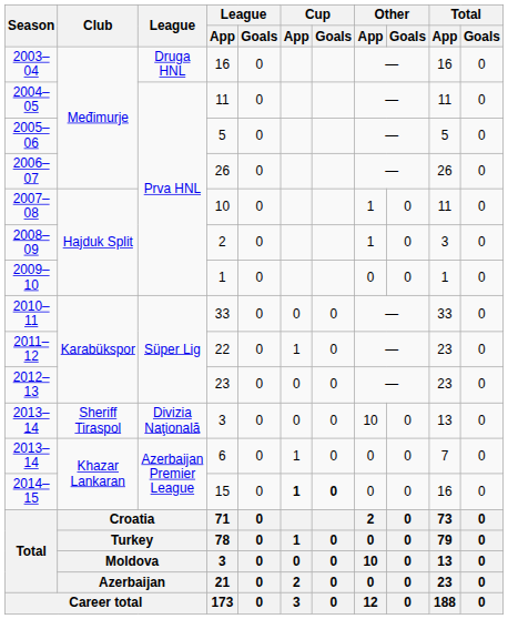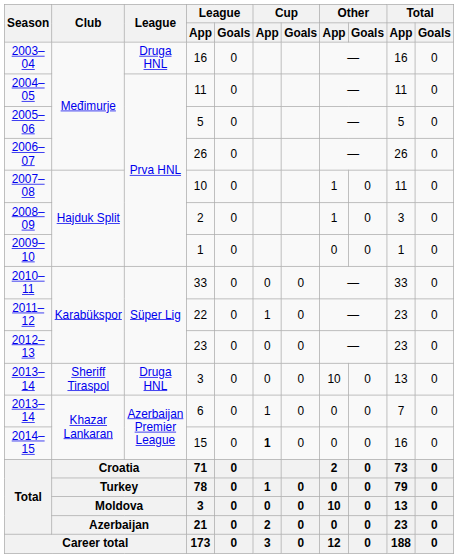2013–14 / 3 | League: Divizia Naţională -> Druga HNL
15 | Cup / Goals: bold -> normal
